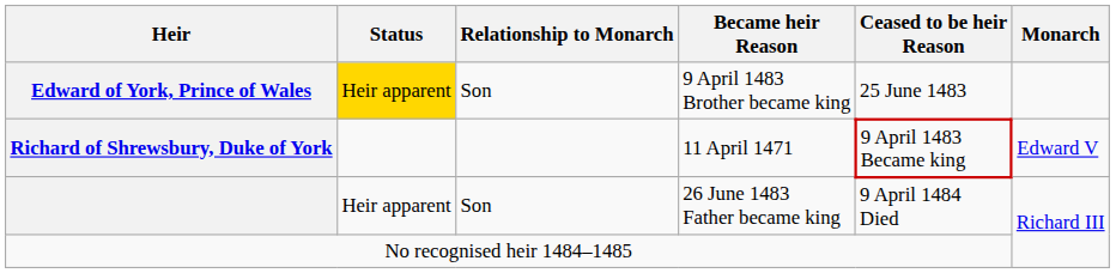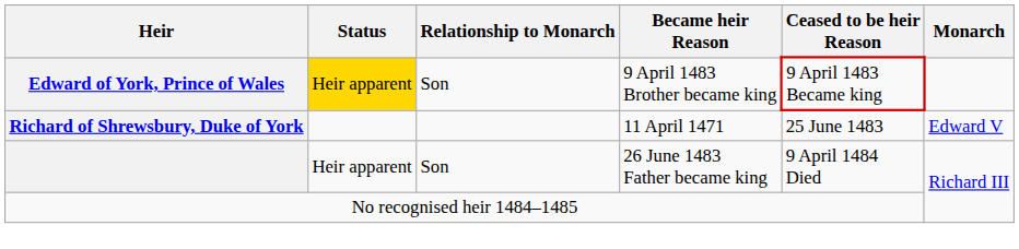Edward of York, Prince of Wales | Ceased to be heir Reason: 25 June 1483 -> 9 April 1483 Became king
Richard of Shrewsbury, Duke of York | Ceased to be heir Reason: 9 April 1483 Became king -> 25 June 1483
